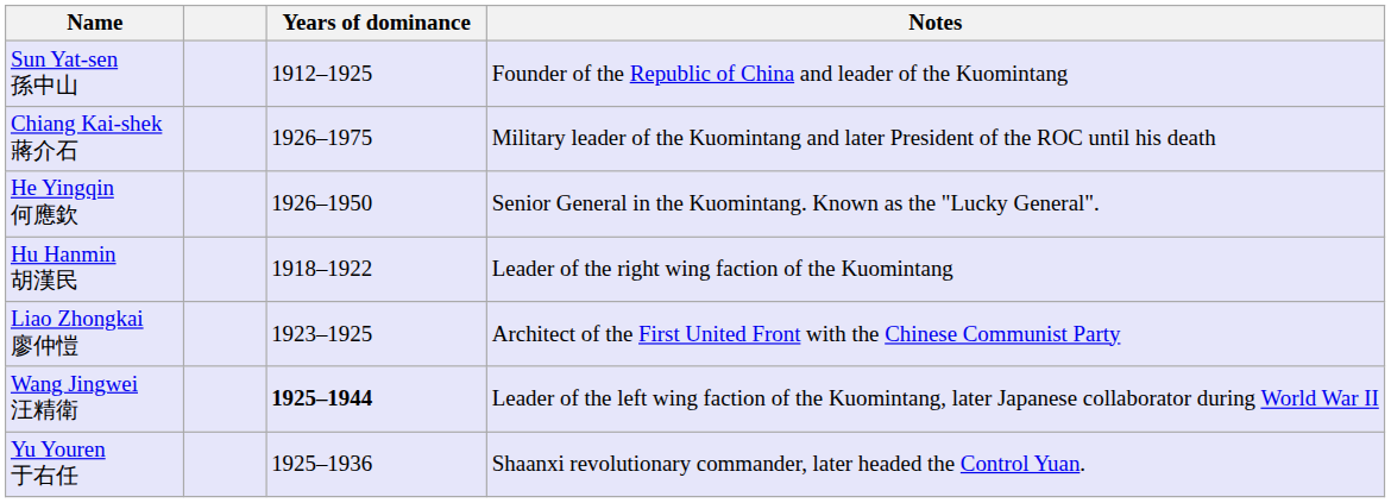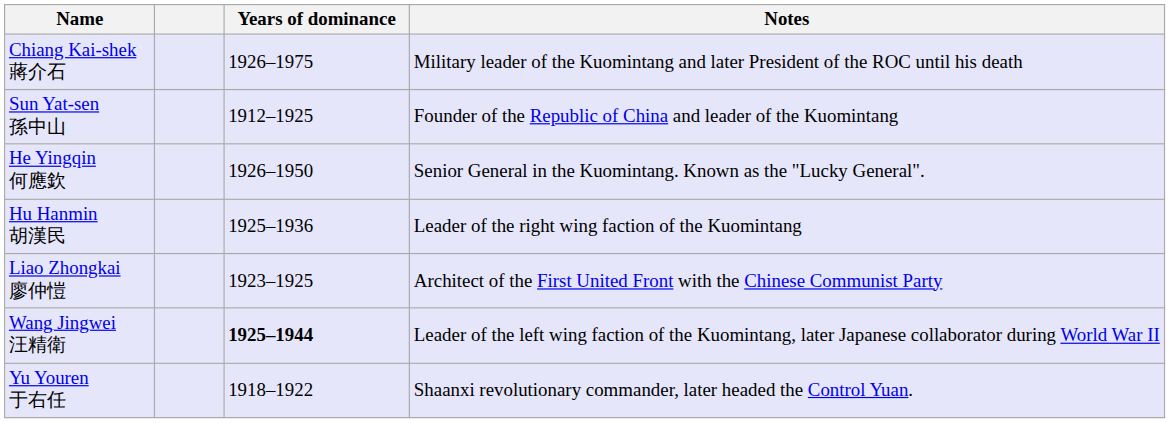rows swapped: Sun Yat-sen 孫中山 <-> Chiang Kai-shek 蔣介石
Hu Hanmin 胡漢民 | Years of dominance: 1918–1922 -> 1925–1936
Yu Youren 于右任 | Years of dominance: 1925–1936 -> 1918–1922
